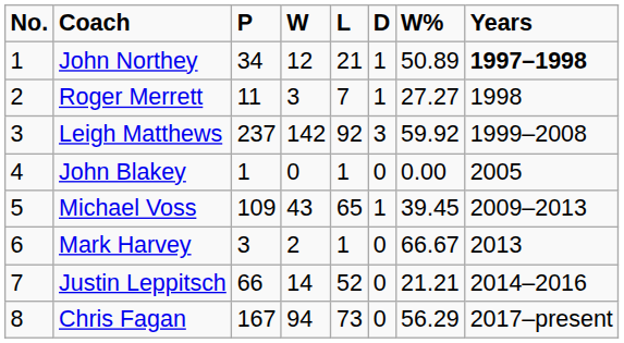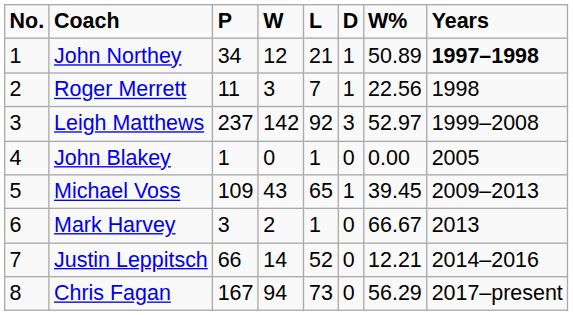Roger Merrett | W%: 27.27 -> 22.56
Leigh Matthews | W%: 59.92 -> 52.97
Justin Leppitsch | W%: 21.21 -> 12.21
